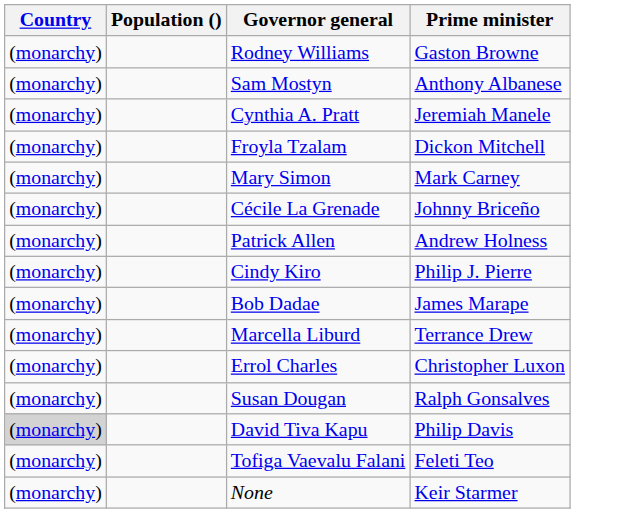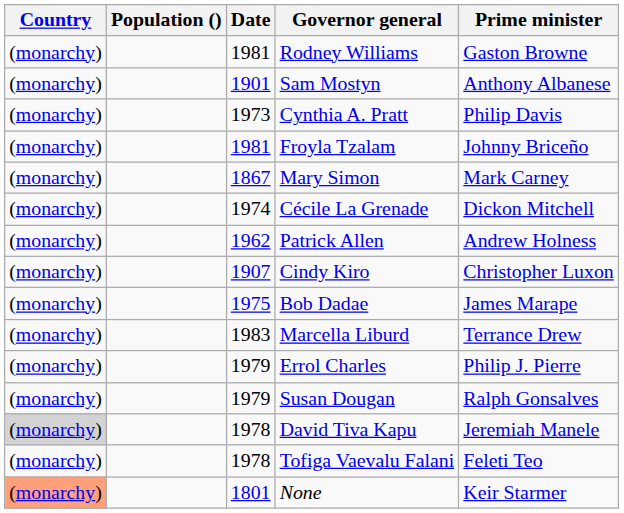+ column: Date | 1981 | 1901 | 1973 | 1981 | 1867 | 1974 | 1962 | 1907 | 1975 | 1983 | 1979 | 1979 | 1978 | 1978 | 1801
Cynthia A. Pratt | Prime minister: Jeremiah Manele -> Philip Davis
Froyla Tzalam | Prime minister: Dickon Mitchell -> Johnny Briceño
Cécile La Grenade | Prime minister: Johnny Briceño -> Dickon Mitchell
Cindy Kiro | Prime minister: Philip J. Pierre -> Christopher Luxon
Errol Charles | Prime minister: Christopher Luxon -> Philip J. Pierre
David Tiva Kapu | Prime minister: Philip Davis -> Jeremiah Manele
None | Country: no background -> lightsalmon background
